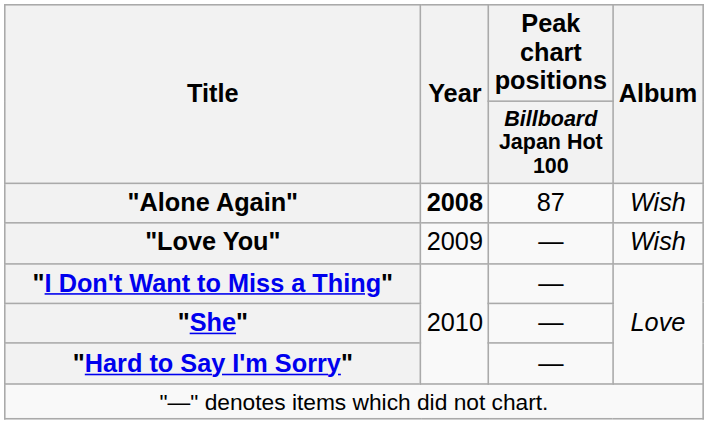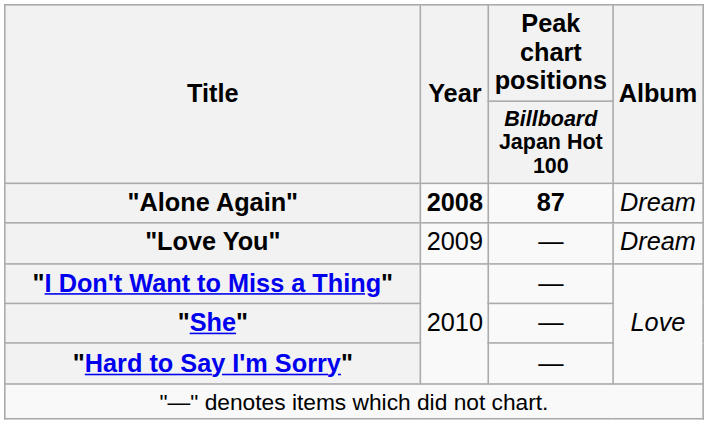"Alone Again" | Peak chart positions / Billboard Japan Hot 100: normal -> bold
"Alone Again" | Album: Wish -> Dream
"Love You" | Album: Wish -> Dream
